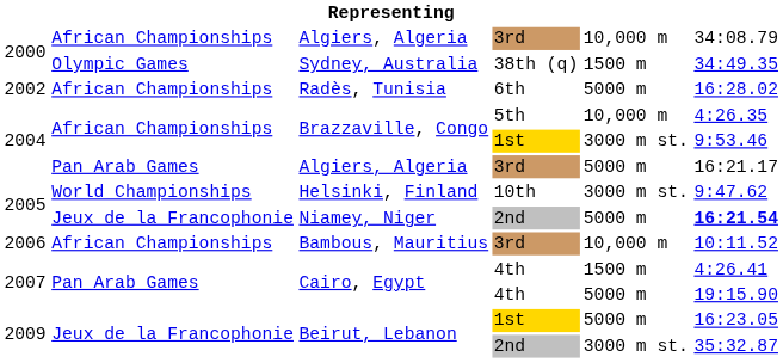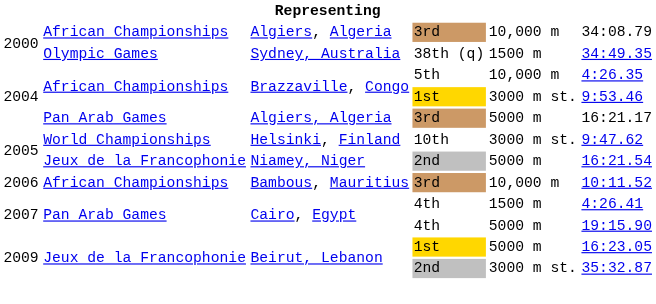- row: 2002 | African Championships | Radès, Tunisia | 6th | 5000 m | 16:28.02
Niamey, Niger | column 6: bold -> normal
